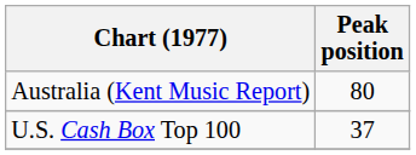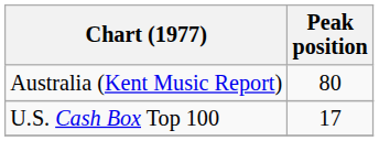U.S. Cash Box Top 100 | Peak position: 37 -> 17
